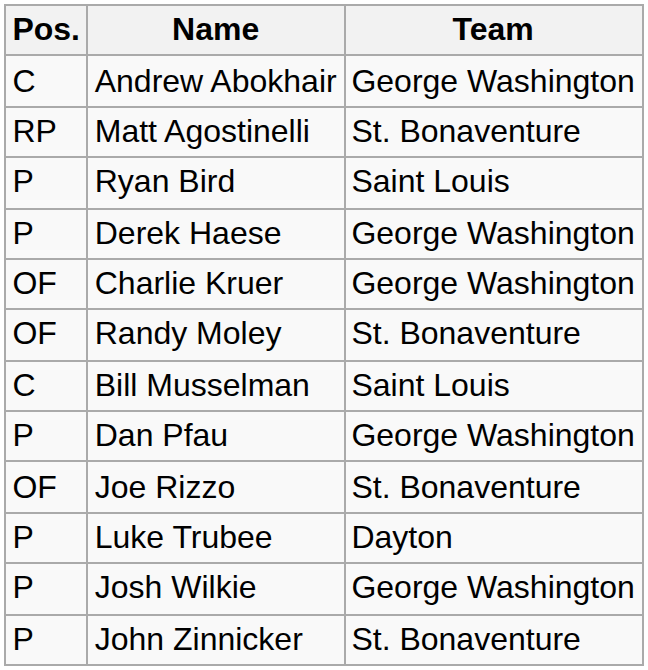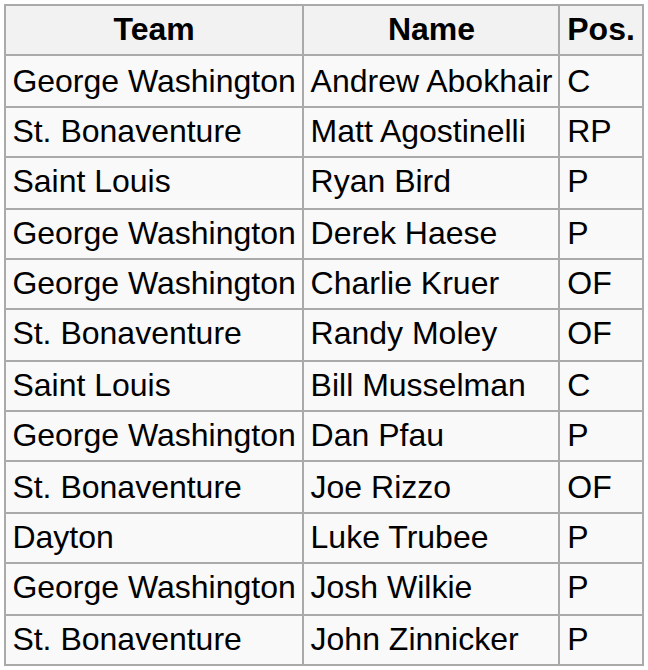columns swapped: Pos. <-> Team
